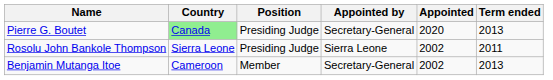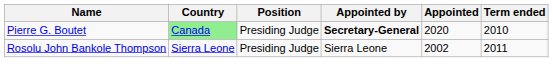Pierre G. Boutet | Appointed by: normal -> bold
Pierre G. Boutet | Term ended: 2013 -> 2010
- row: Benjamin Mutanga Itoe | Cameroon | Member | Secretary-General | 2002 | 2013
